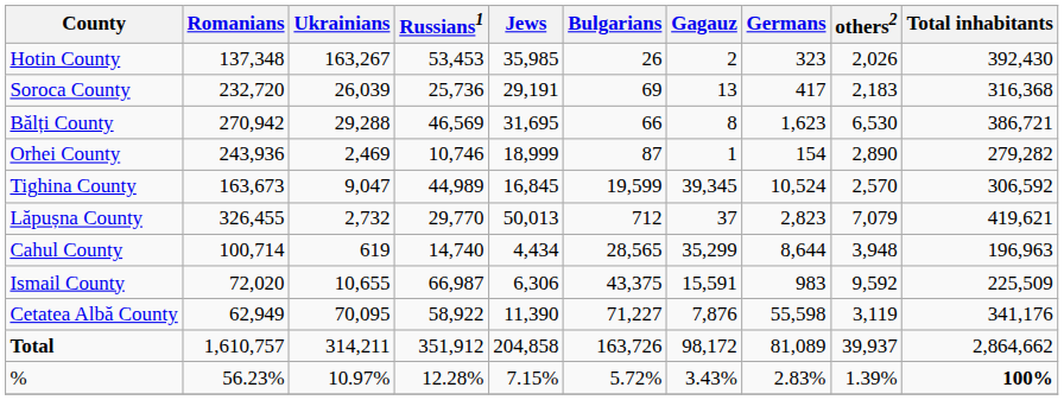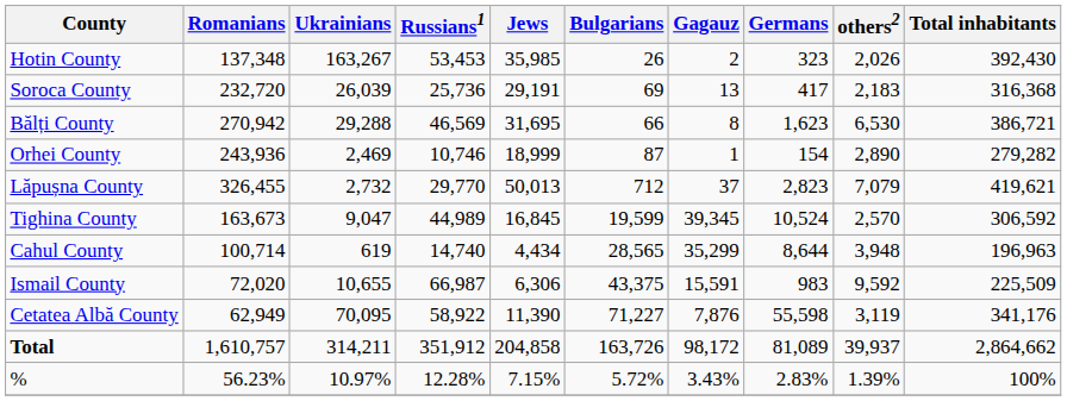rows swapped: Lăpușna County <-> Tighina County
% | Total inhabitants: bold -> normal
